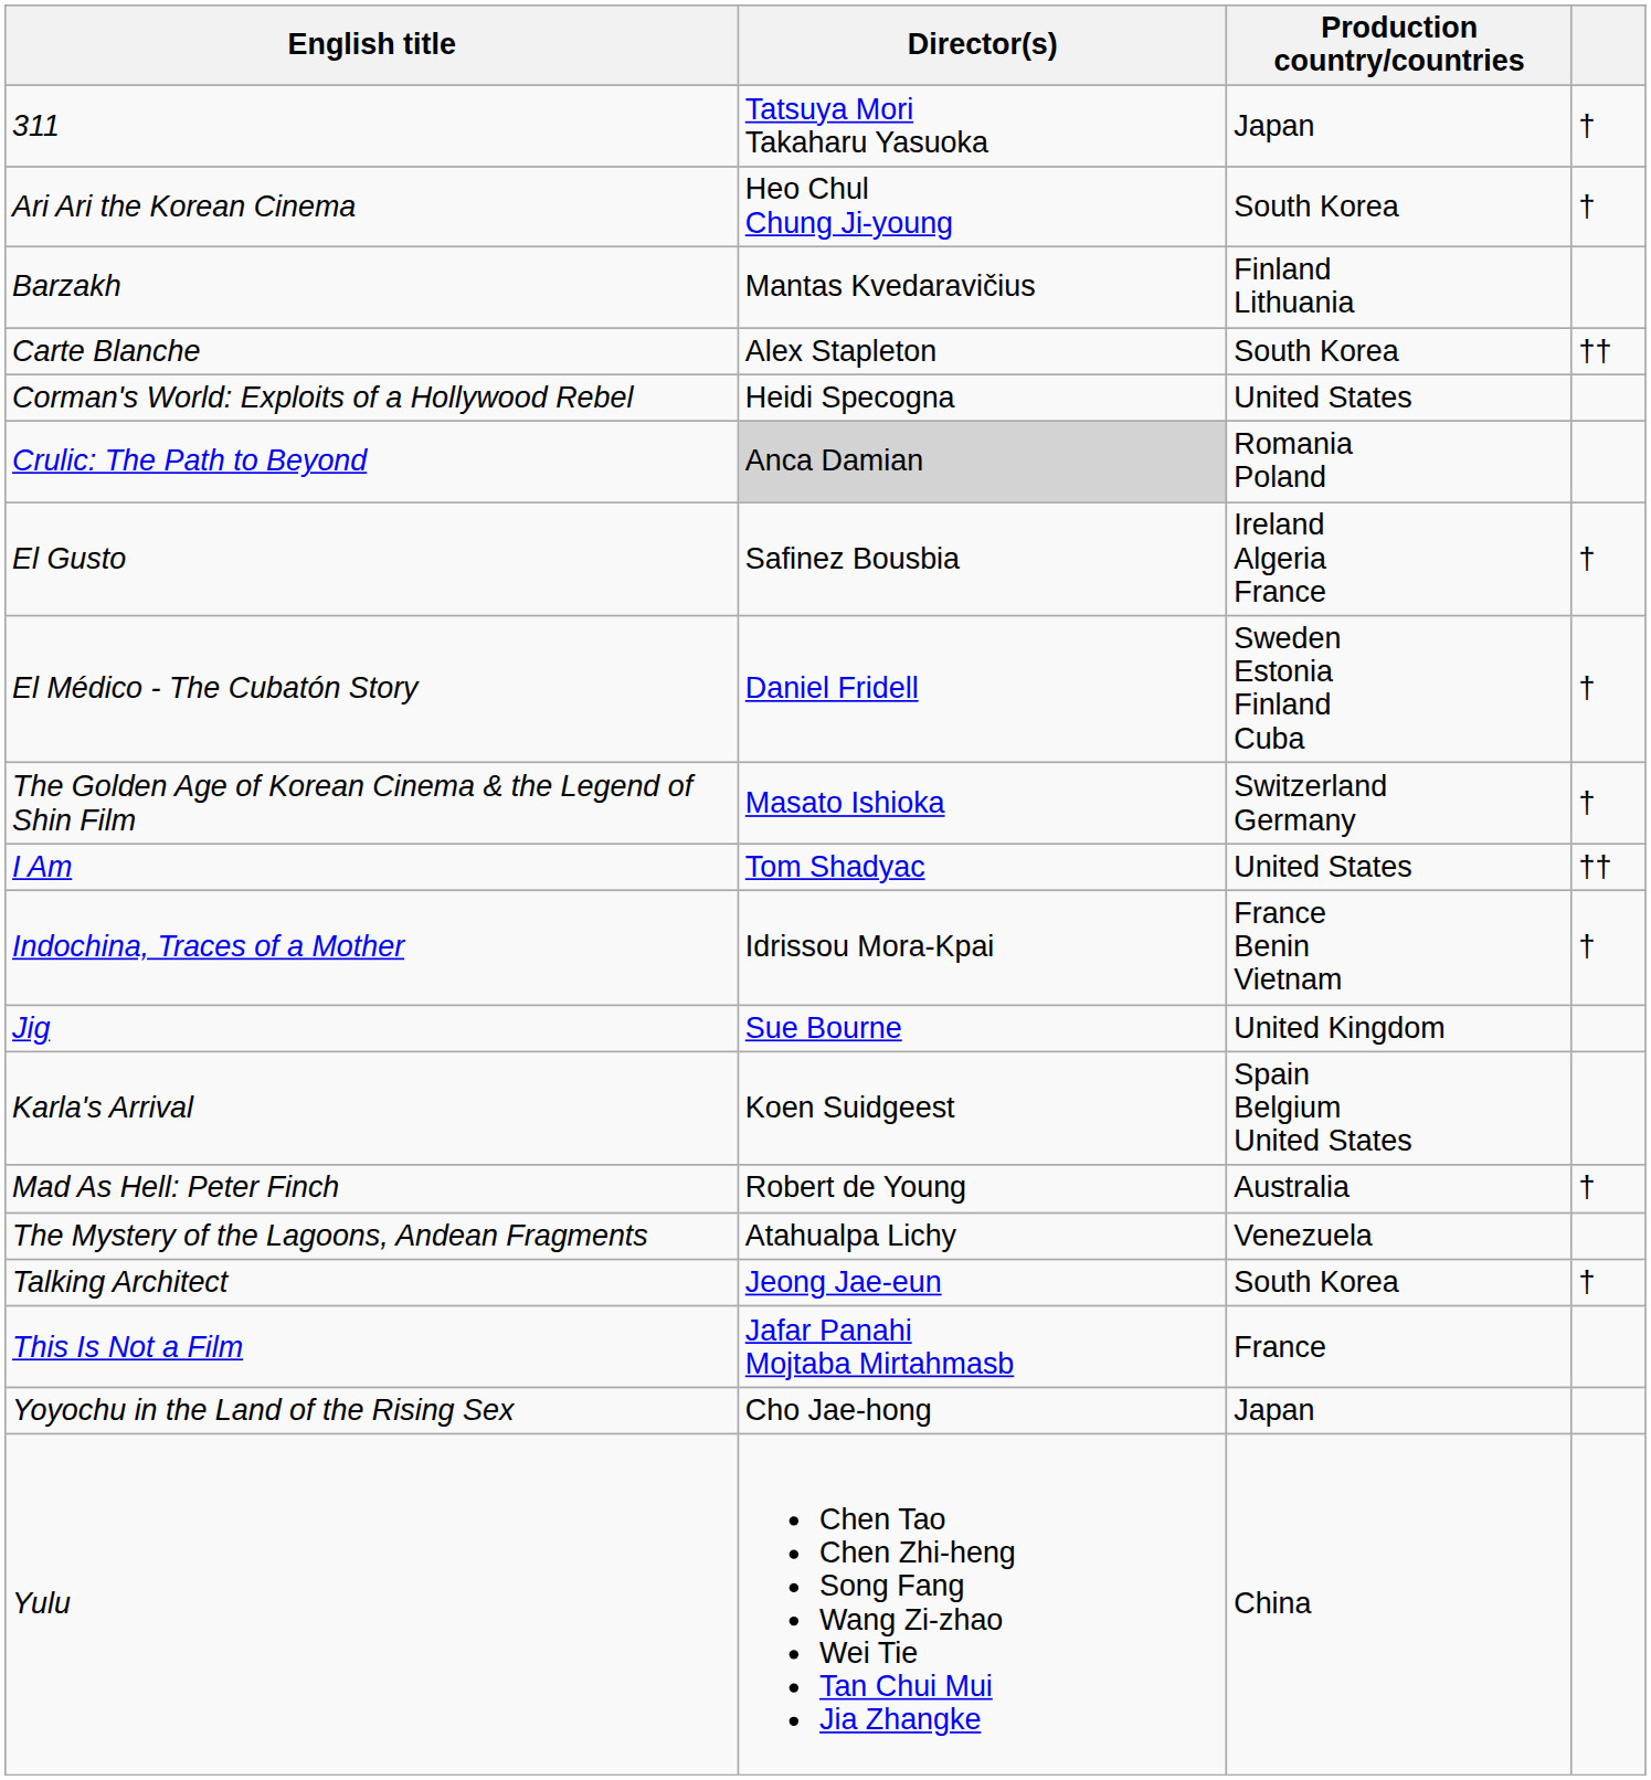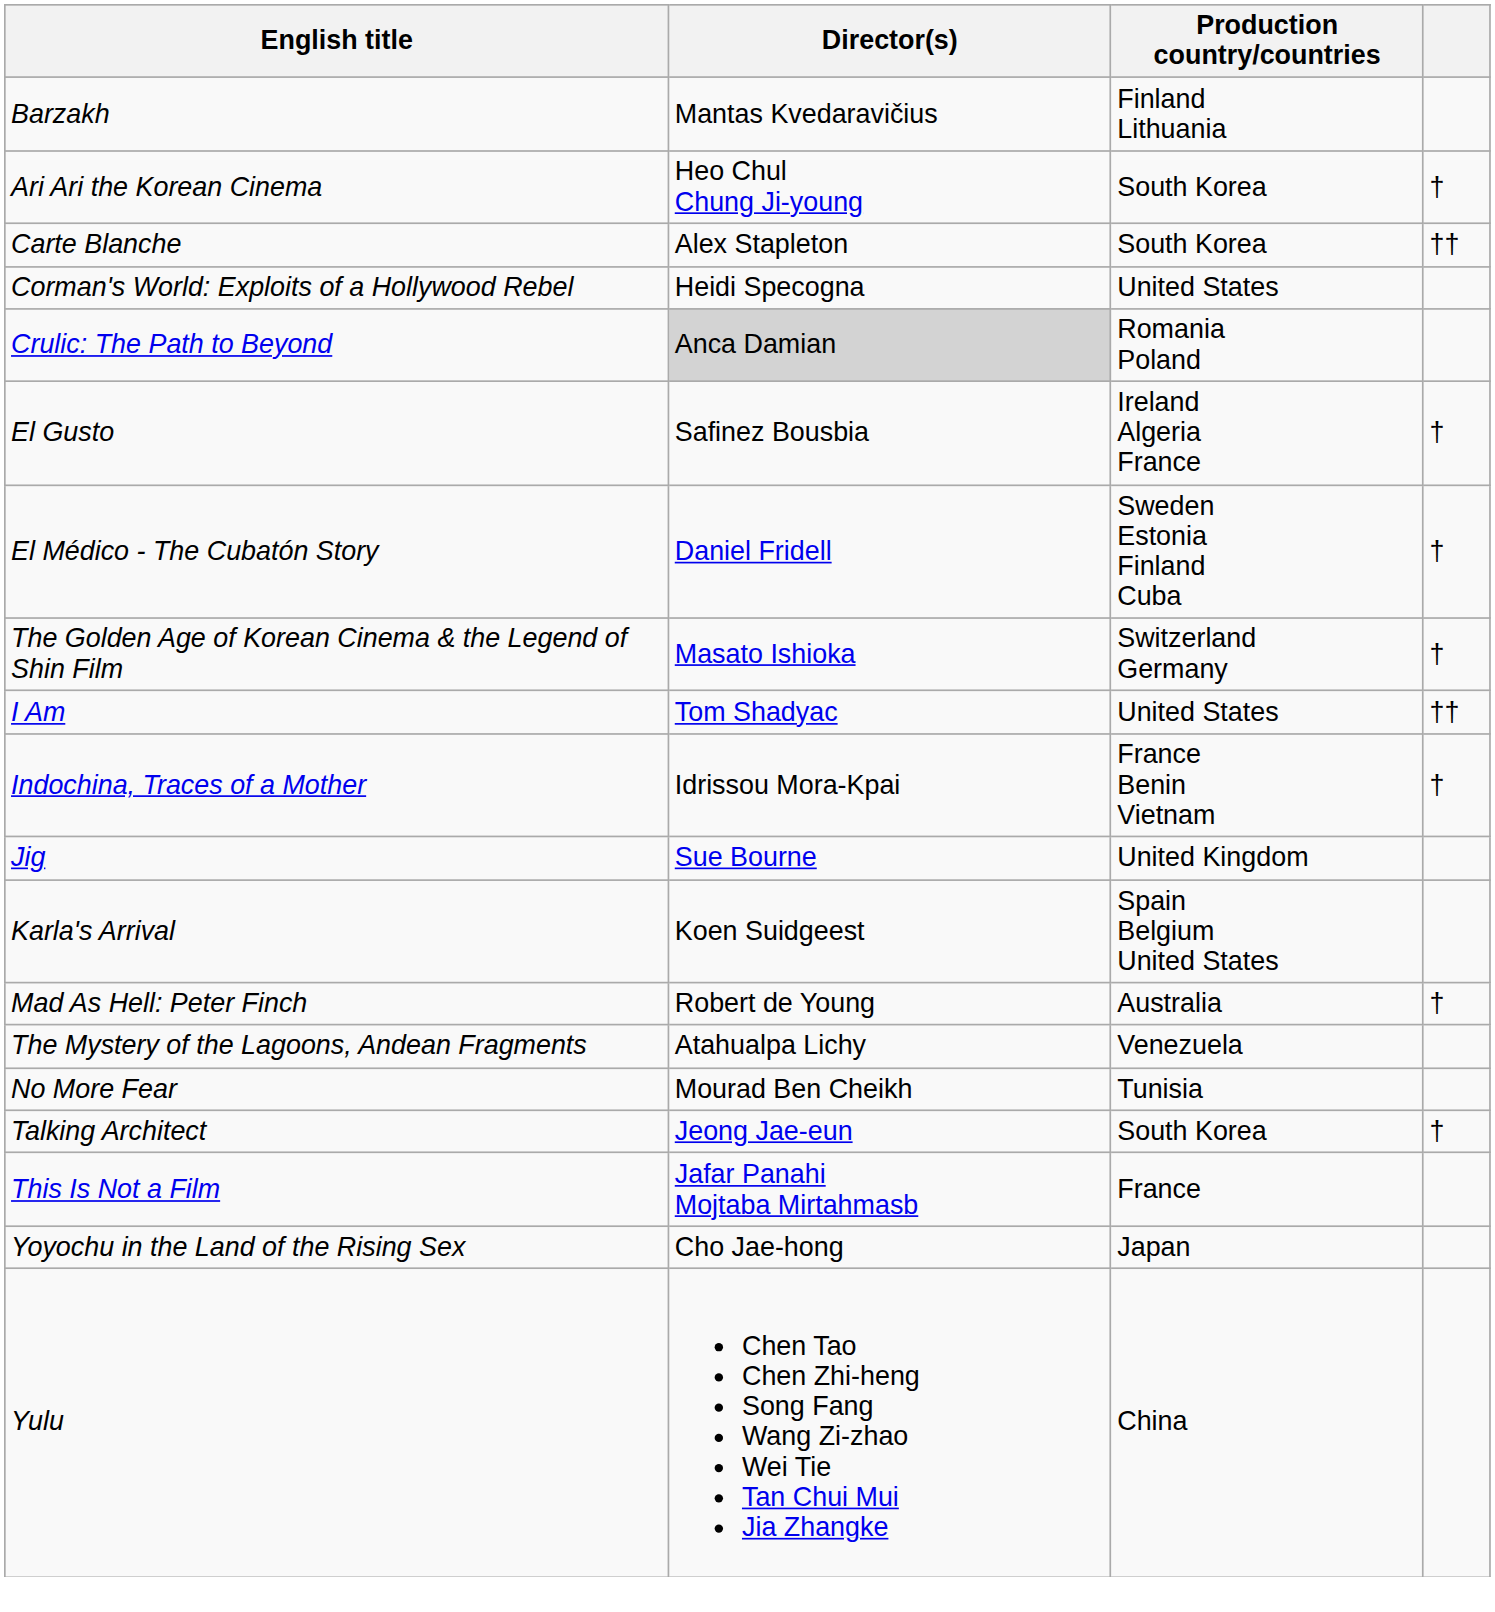- row: 311 | Tatsuya Mori Takaharu Yasuoka | Japan | †
rows swapped: Ari Ari the Korean Cinema <-> Barzakh
+ row: No More Fear | Mourad Ben Cheikh | Tunisia
